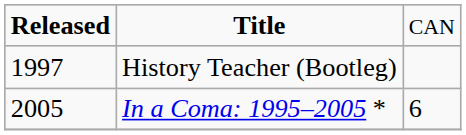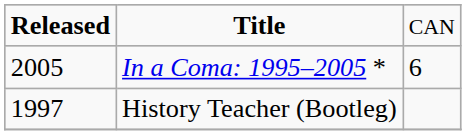rows swapped: History Teacher (Bootleg) <-> In a Coma: 1995–2005 *
